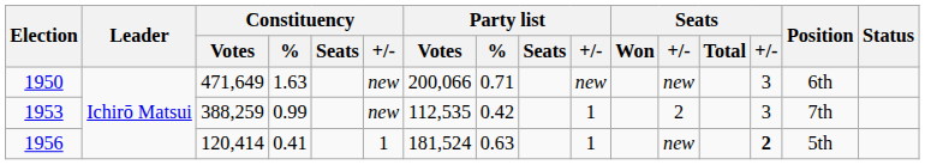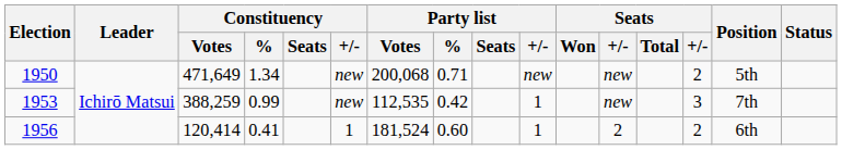1950 | Constituency / %: 1.63 -> 1.34
1950 | Party list / Votes: 200,066 -> 200,068
1950 | column 14: 3 -> 2
1950 | Position: 6th -> 5th
1953 | column 12: 2 -> new
1956 | Party list / %: 0.63 -> 0.60
1956 | column 12: new -> 2
1956 | column 14: bold -> normal
1956 | Position: 5th -> 6th
